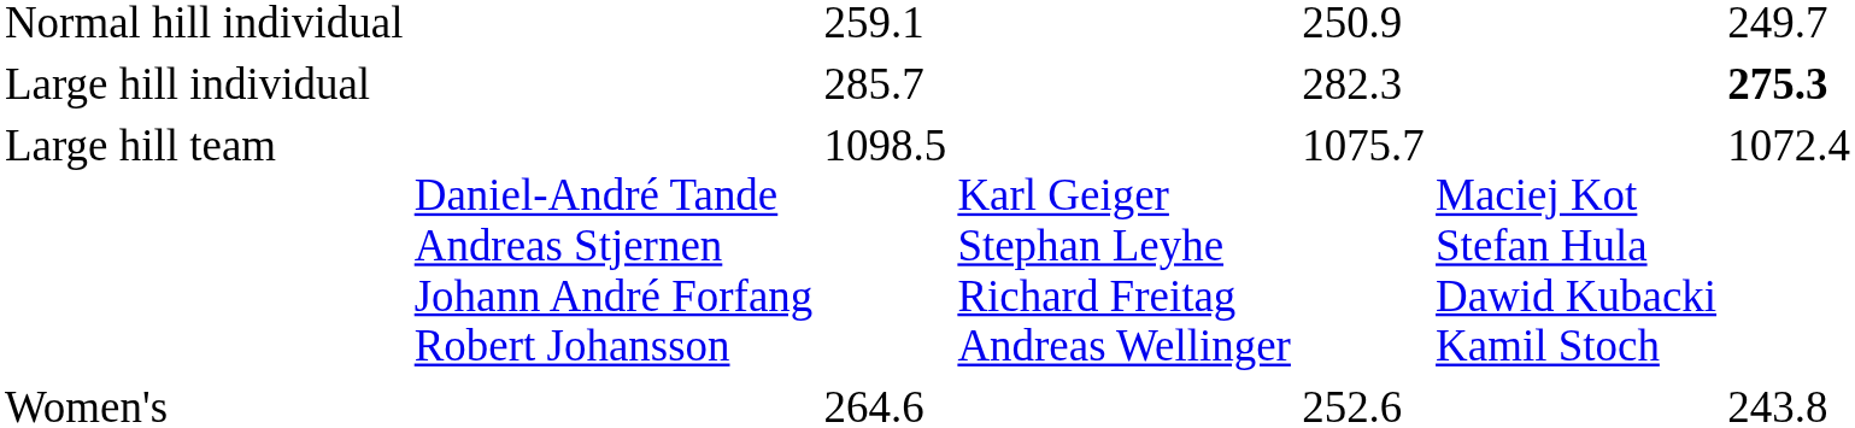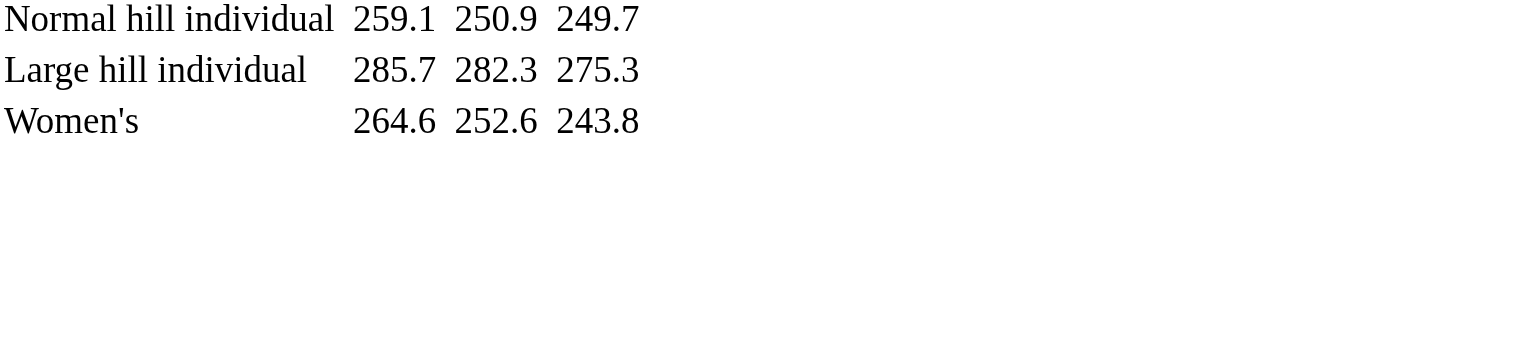Large hill individual | column 7: bold -> normal
- row: Large hill team | Daniel-André Tande Andreas Stjernen Johann André Forfang Robert Johansson | 1098.5 | Karl Geiger Stephan Leyhe Richard Freitag Andreas Wellinger | 1075.7 | Maciej Kot Stefan Hula Dawid Kubacki Kamil Stoch | 1072.4
